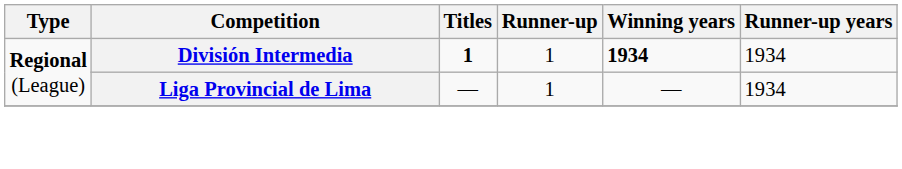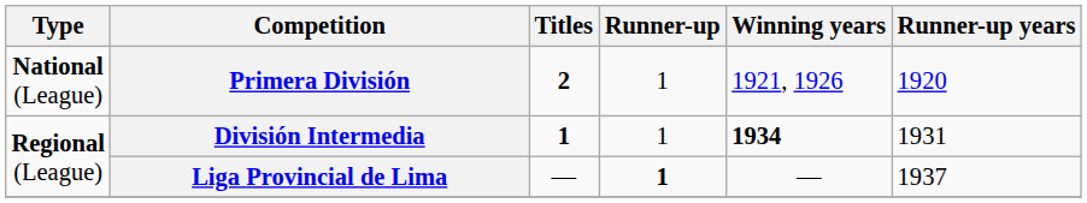+ row: National (League) | Primera División | 2 | 1 | 1921, 1926 | 1920
División Intermedia | Runner-up years: 1934 -> 1931
Liga Provincial de Lima | Runner-up: normal -> bold
Liga Provincial de Lima | Runner-up years: 1934 -> 1937
